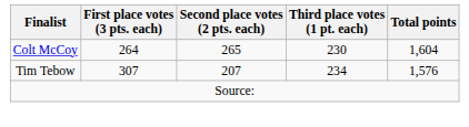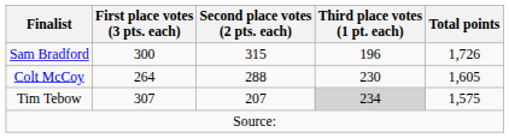+ row: Sam Bradford | 300 | 315 | 196 | 1,726
Colt McCoy | Second place votes (2 pts. each): 265 -> 288
Colt McCoy | Total points: 1,604 -> 1,605
Tim Tebow | Third place votes (1 pt. each): no background -> lightgrey background
Tim Tebow | Total points: 1,576 -> 1,575
